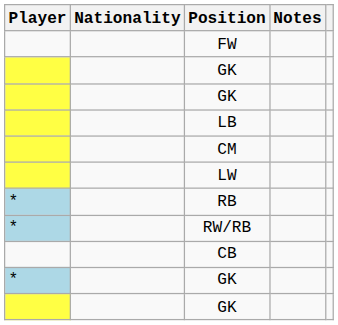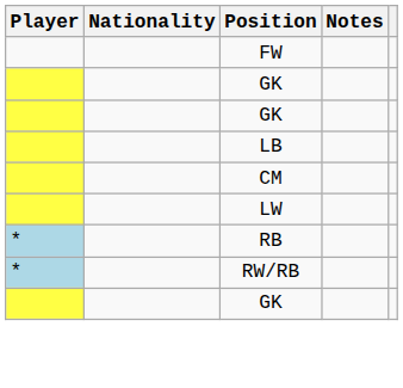- row: CB
- row: * | GK
